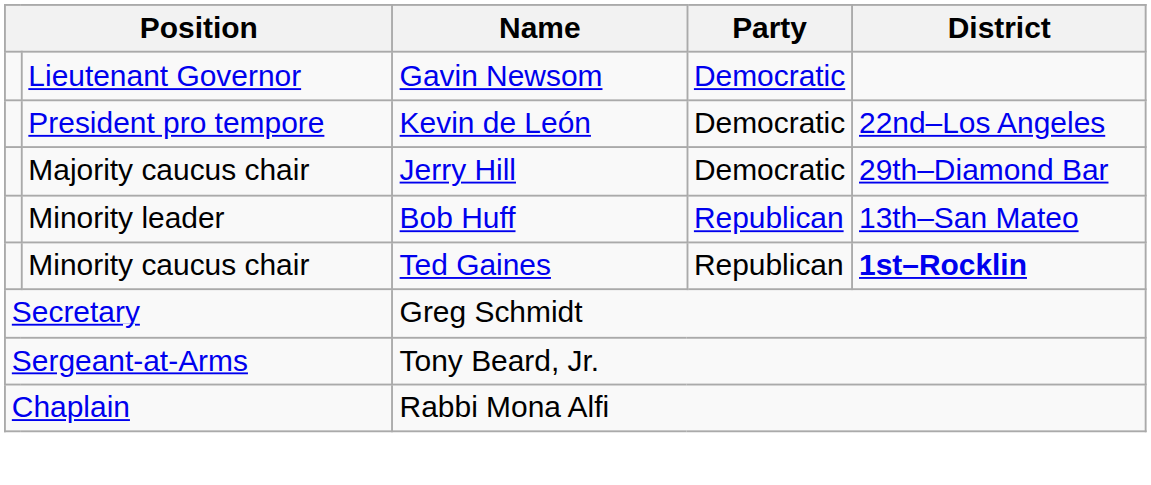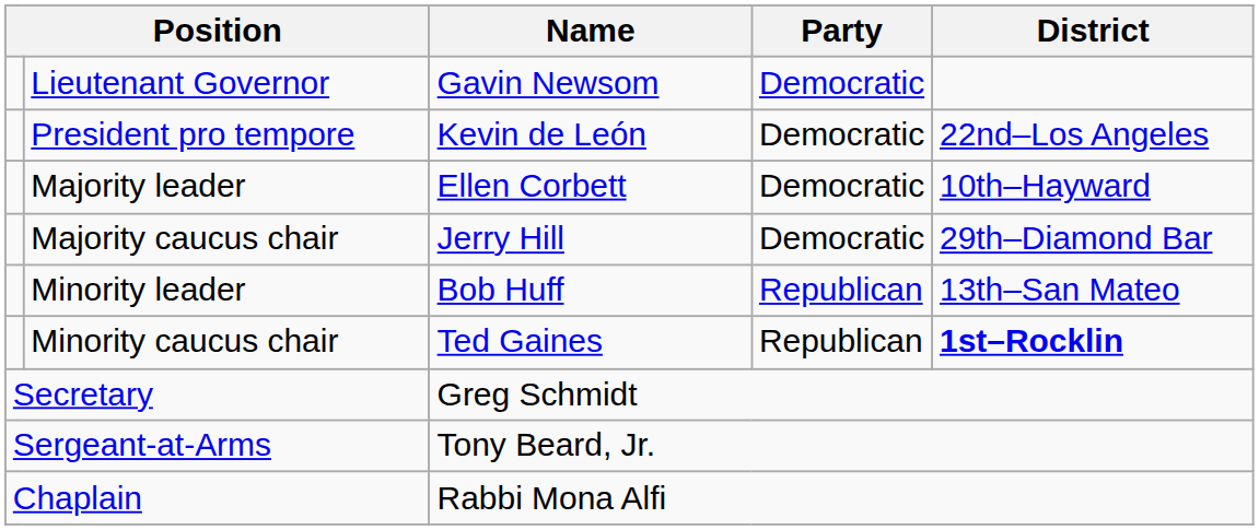+ row: Majority leader | Ellen Corbett | Democratic | 10th–Hayward
